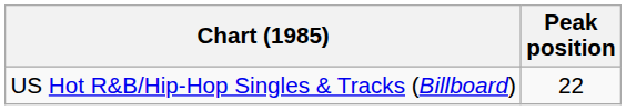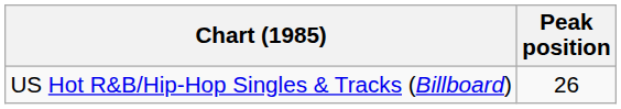US Hot R&B/Hip-Hop Singles & Tracks (Billboard) | Peak position: 22 -> 26
